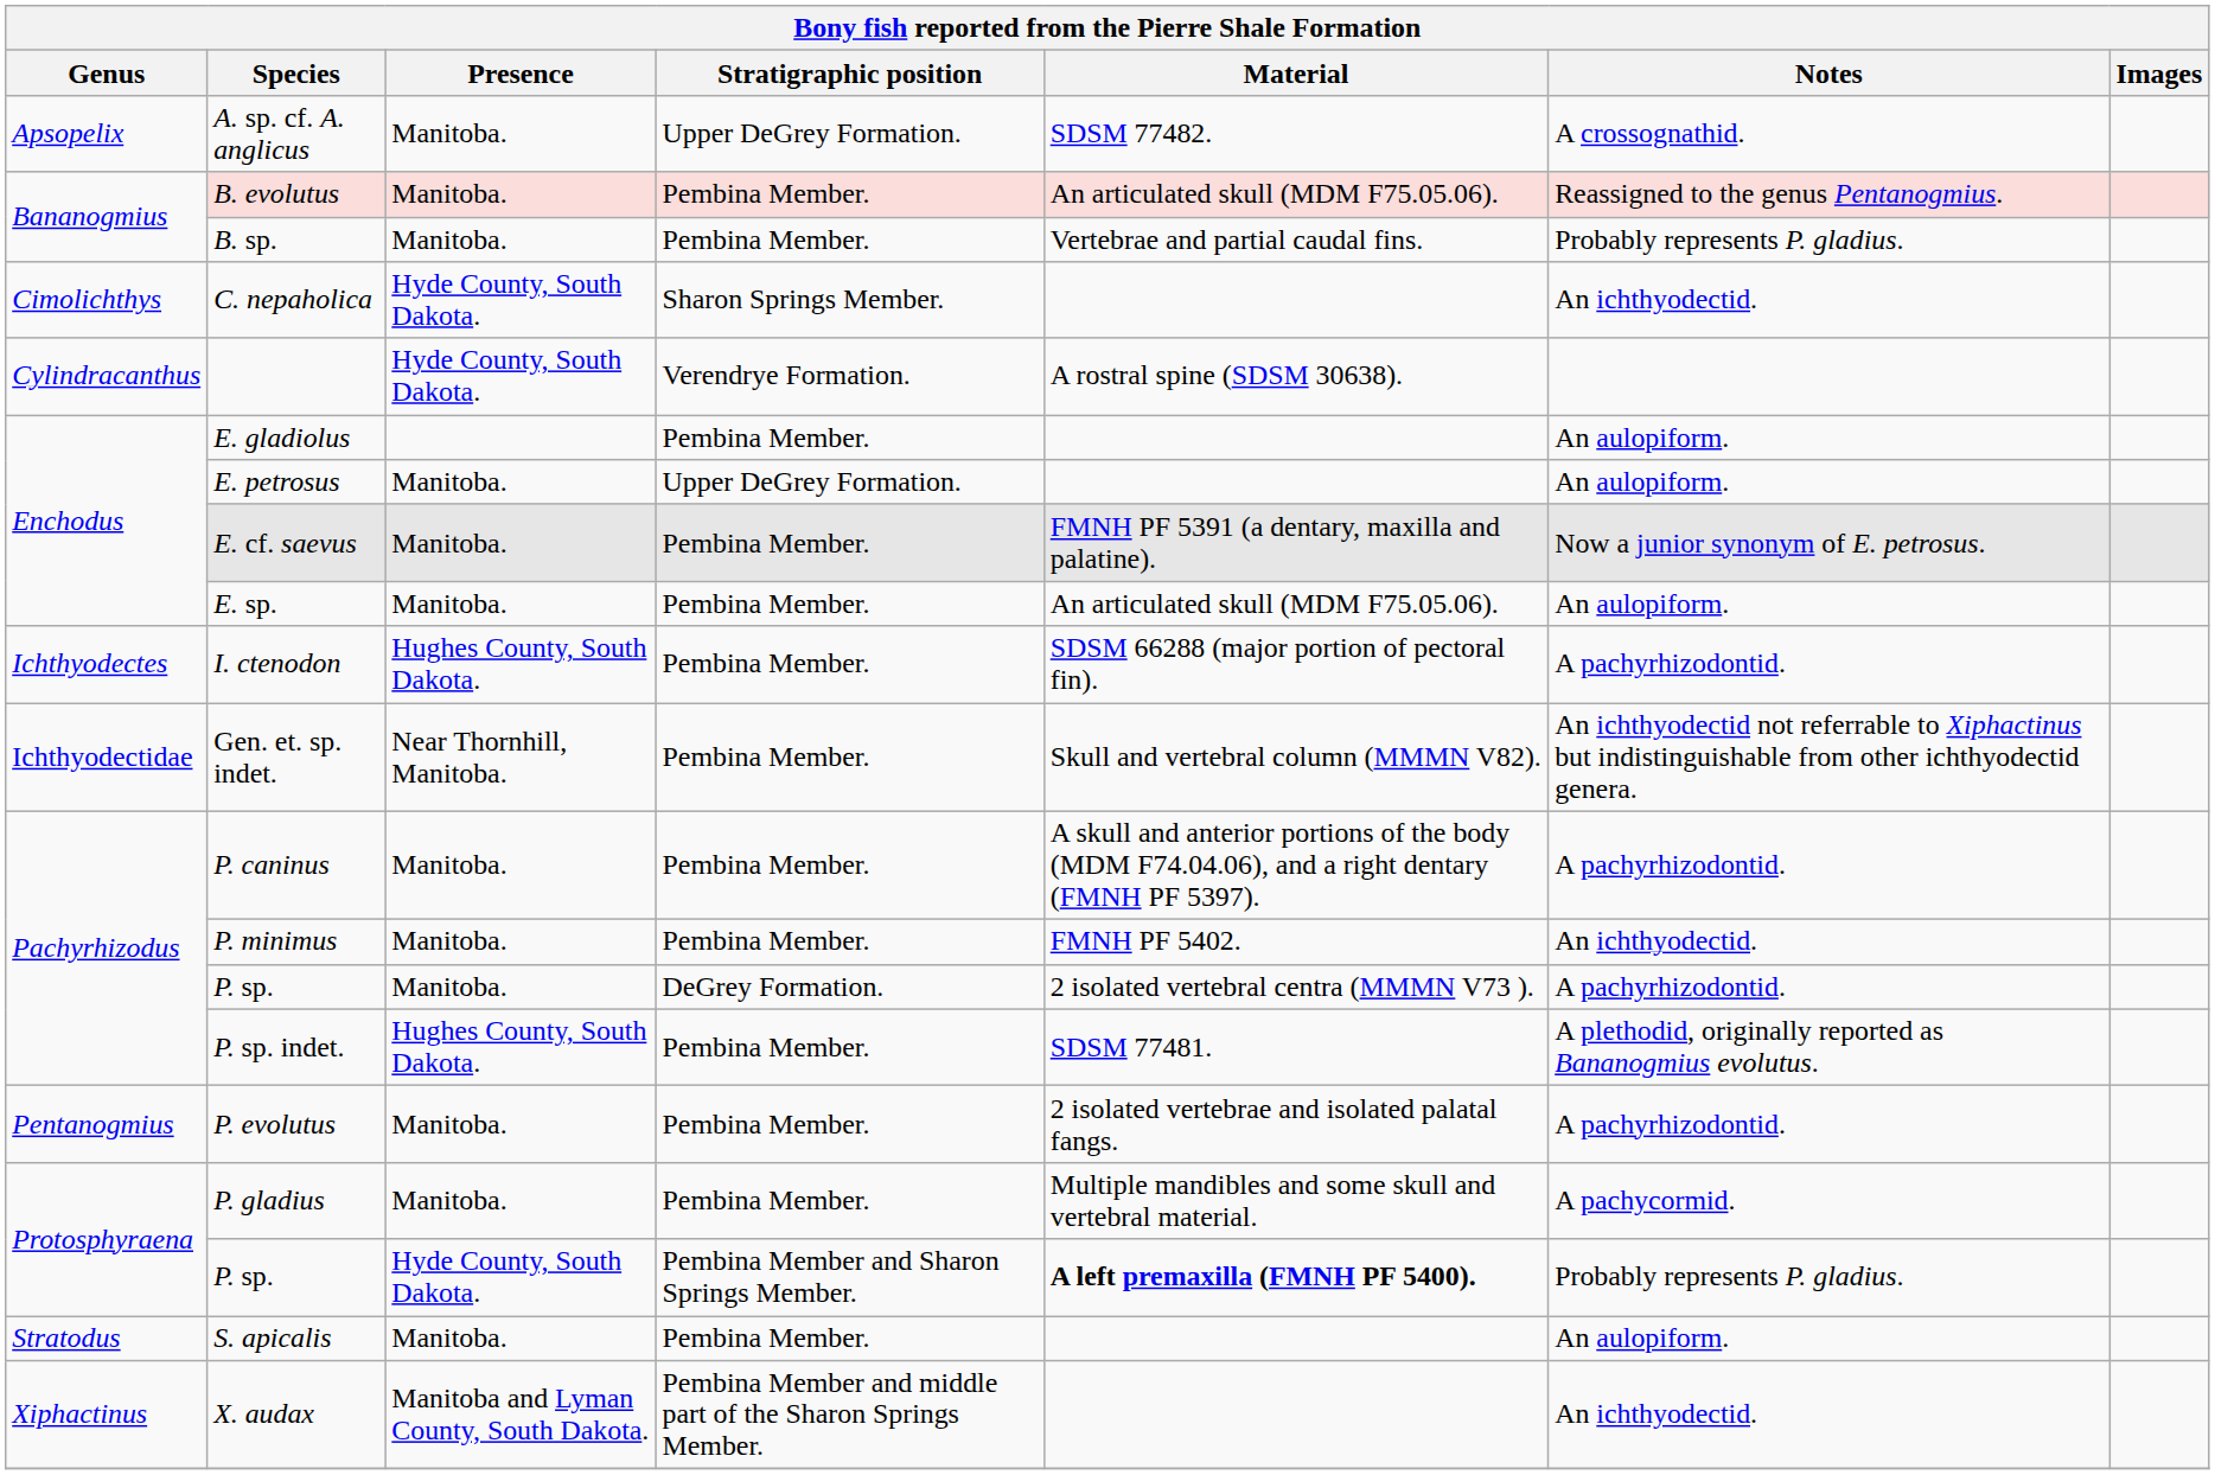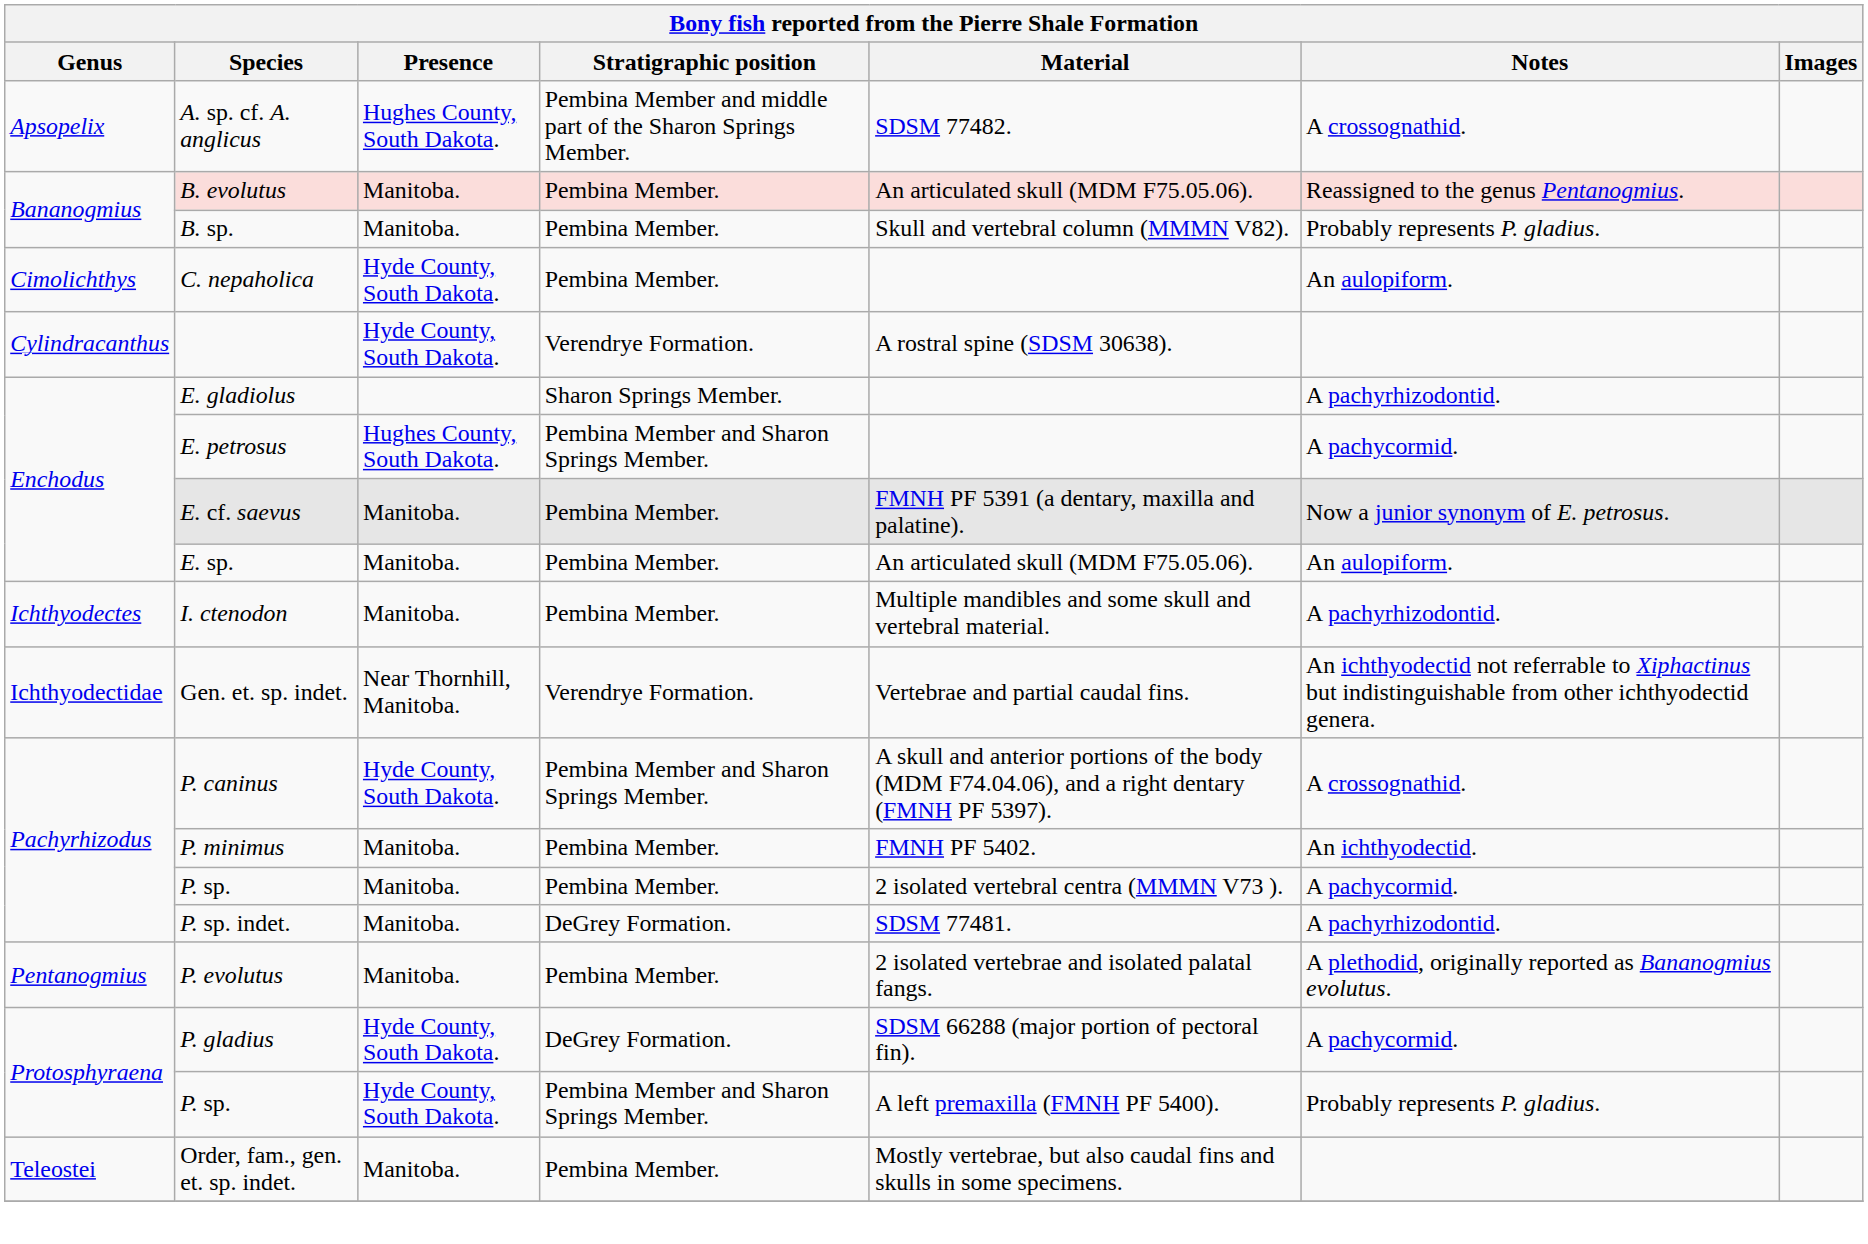A. sp. cf. A. anglicus | Presence: Manitoba. -> Hughes County, South Dakota.
A. sp. cf. A. anglicus | Stratigraphic position: Upper DeGrey Formation. -> Pembina Member and middle part of the Sharon Springs Member.
B. sp. | Material: Vertebrae and partial caudal fins. -> Skull and vertebral column (MMMN V82).
C. nepaholica | Stratigraphic position: Sharon Springs Member. -> Pembina Member.
C. nepaholica | Notes: An ichthyodectid. -> An aulopiform.
E. gladiolus | Stratigraphic position: Pembina Member. -> Sharon Springs Member.
E. gladiolus | Notes: An aulopiform. -> A pachyrhizodontid.
E. petrosus | Presence: Manitoba. -> Hughes County, South Dakota.
E. petrosus | Stratigraphic position: Upper DeGrey Formation. -> Pembina Member and Sharon Springs Member.
E. petrosus | Notes: An aulopiform. -> A pachycormid.
I. ctenodon | Presence: Hughes County, South Dakota. -> Manitoba.
I. ctenodon | Material: SDSM 66288 (major portion of pectoral fin). -> Multiple mandibles and some skull and vertebral material.
Gen. et. sp. indet. | Stratigraphic position: Pembina Member. -> Verendrye Formation.
Gen. et. sp. indet. | Material: Skull and vertebral column (MMMN V82). -> Vertebrae and partial caudal fins.
P. caninus | Presence: Manitoba. -> Hyde County, South Dakota.
P. caninus | Stratigraphic position: Pembina Member. -> Pembina Member and Sharon Springs Member.
P. caninus | Notes: A pachyrhizodontid. -> A crossognathid.
Pachyrhizodus / P. sp. | Stratigraphic position: DeGrey Formation. -> Pembina Member.
Pachyrhizodus / P. sp. | Notes: A pachyrhizodontid. -> A pachycormid.
P. sp. indet. | Presence: Hughes County, South Dakota. -> Manitoba.
P. sp. indet. | Stratigraphic position: Pembina Member. -> DeGrey Formation.
P. sp. indet. | Notes: A plethodid, originally reported as Bananogmius evolutus. -> A pachyrhizodontid.
P. evolutus | Notes: A pachyrhizodontid. -> A plethodid, originally reported as Bananogmius evolutus.
P. gladius | Presence: Manitoba. -> Hyde County, South Dakota.
P. gladius | Stratigraphic position: Pembina Member. -> DeGrey Formation.
P. gladius | Material: Multiple mandibles and some skull and vertebral material. -> SDSM 66288 (major portion of pectoral fin).
Protosphyraena / P. sp. | Material: bold -> normal
- row: Stratodus | S. apicalis | Manitoba. | Pembina Member. | An aulopiform.
+ row: Teleostei | Order, fam., gen. et. sp. indet. | Manitoba. | Pembina Member. | Mostly vertebrae, but also caudal fins and skulls in some specimens.
- row: Xiphactinus | X. audax | Manitoba and Lyman County, South Dakota. | Pembina Member and middle part of the Sharon Springs Member. | An ichthyodectid.
